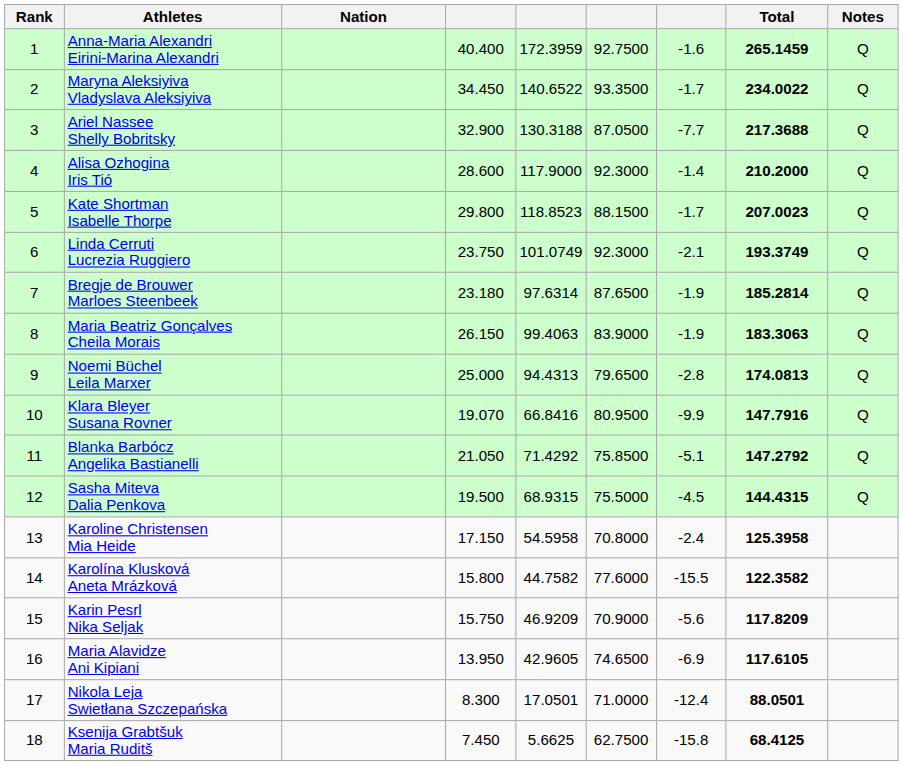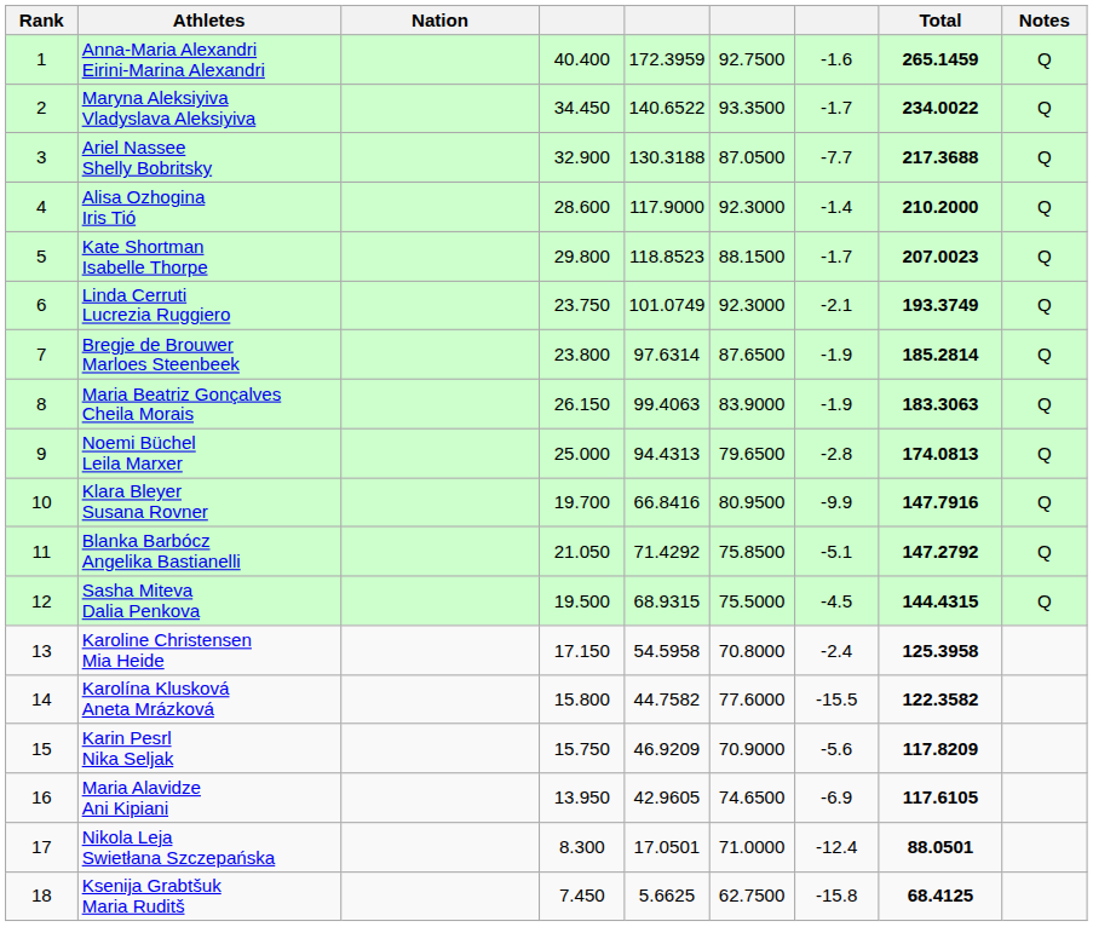Bregje de Brouwer Marloes Steenbeek | column 4: 23.180 -> 23.800
Klara Bleyer Susana Rovner | column 4: 19.070 -> 19.700
